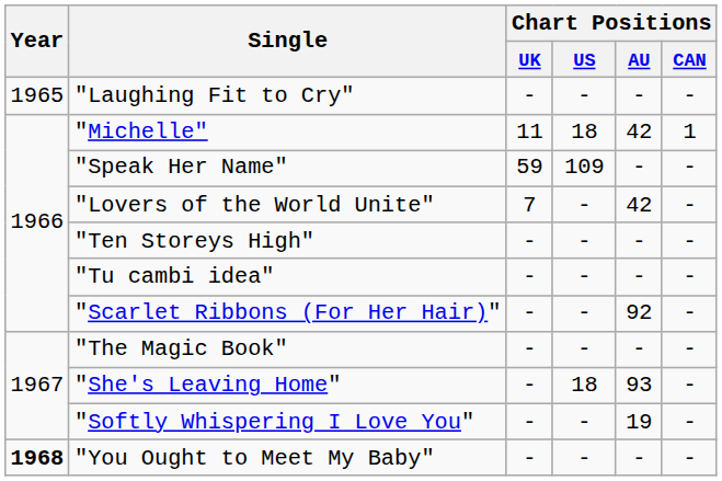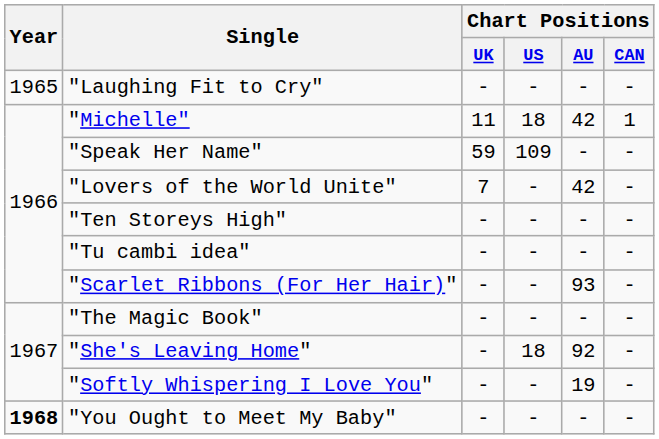"Scarlet Ribbons (For Her Hair)" | Chart Positions / AU: 92 -> 93
"She's Leaving Home" | Chart Positions / AU: 93 -> 92
